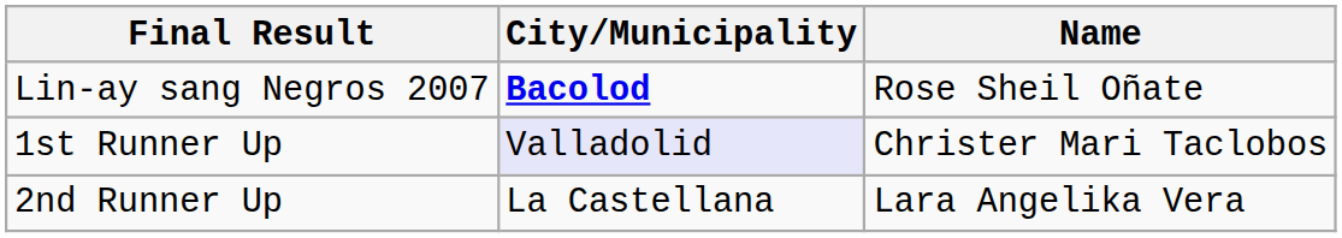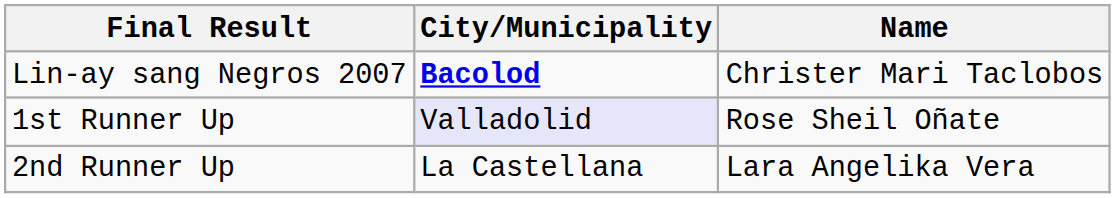Lin-ay sang Negros 2007 | Name: Rose Sheil Oñate -> Christer Mari Taclobos
1st Runner Up | Name: Christer Mari Taclobos -> Rose Sheil Oñate
